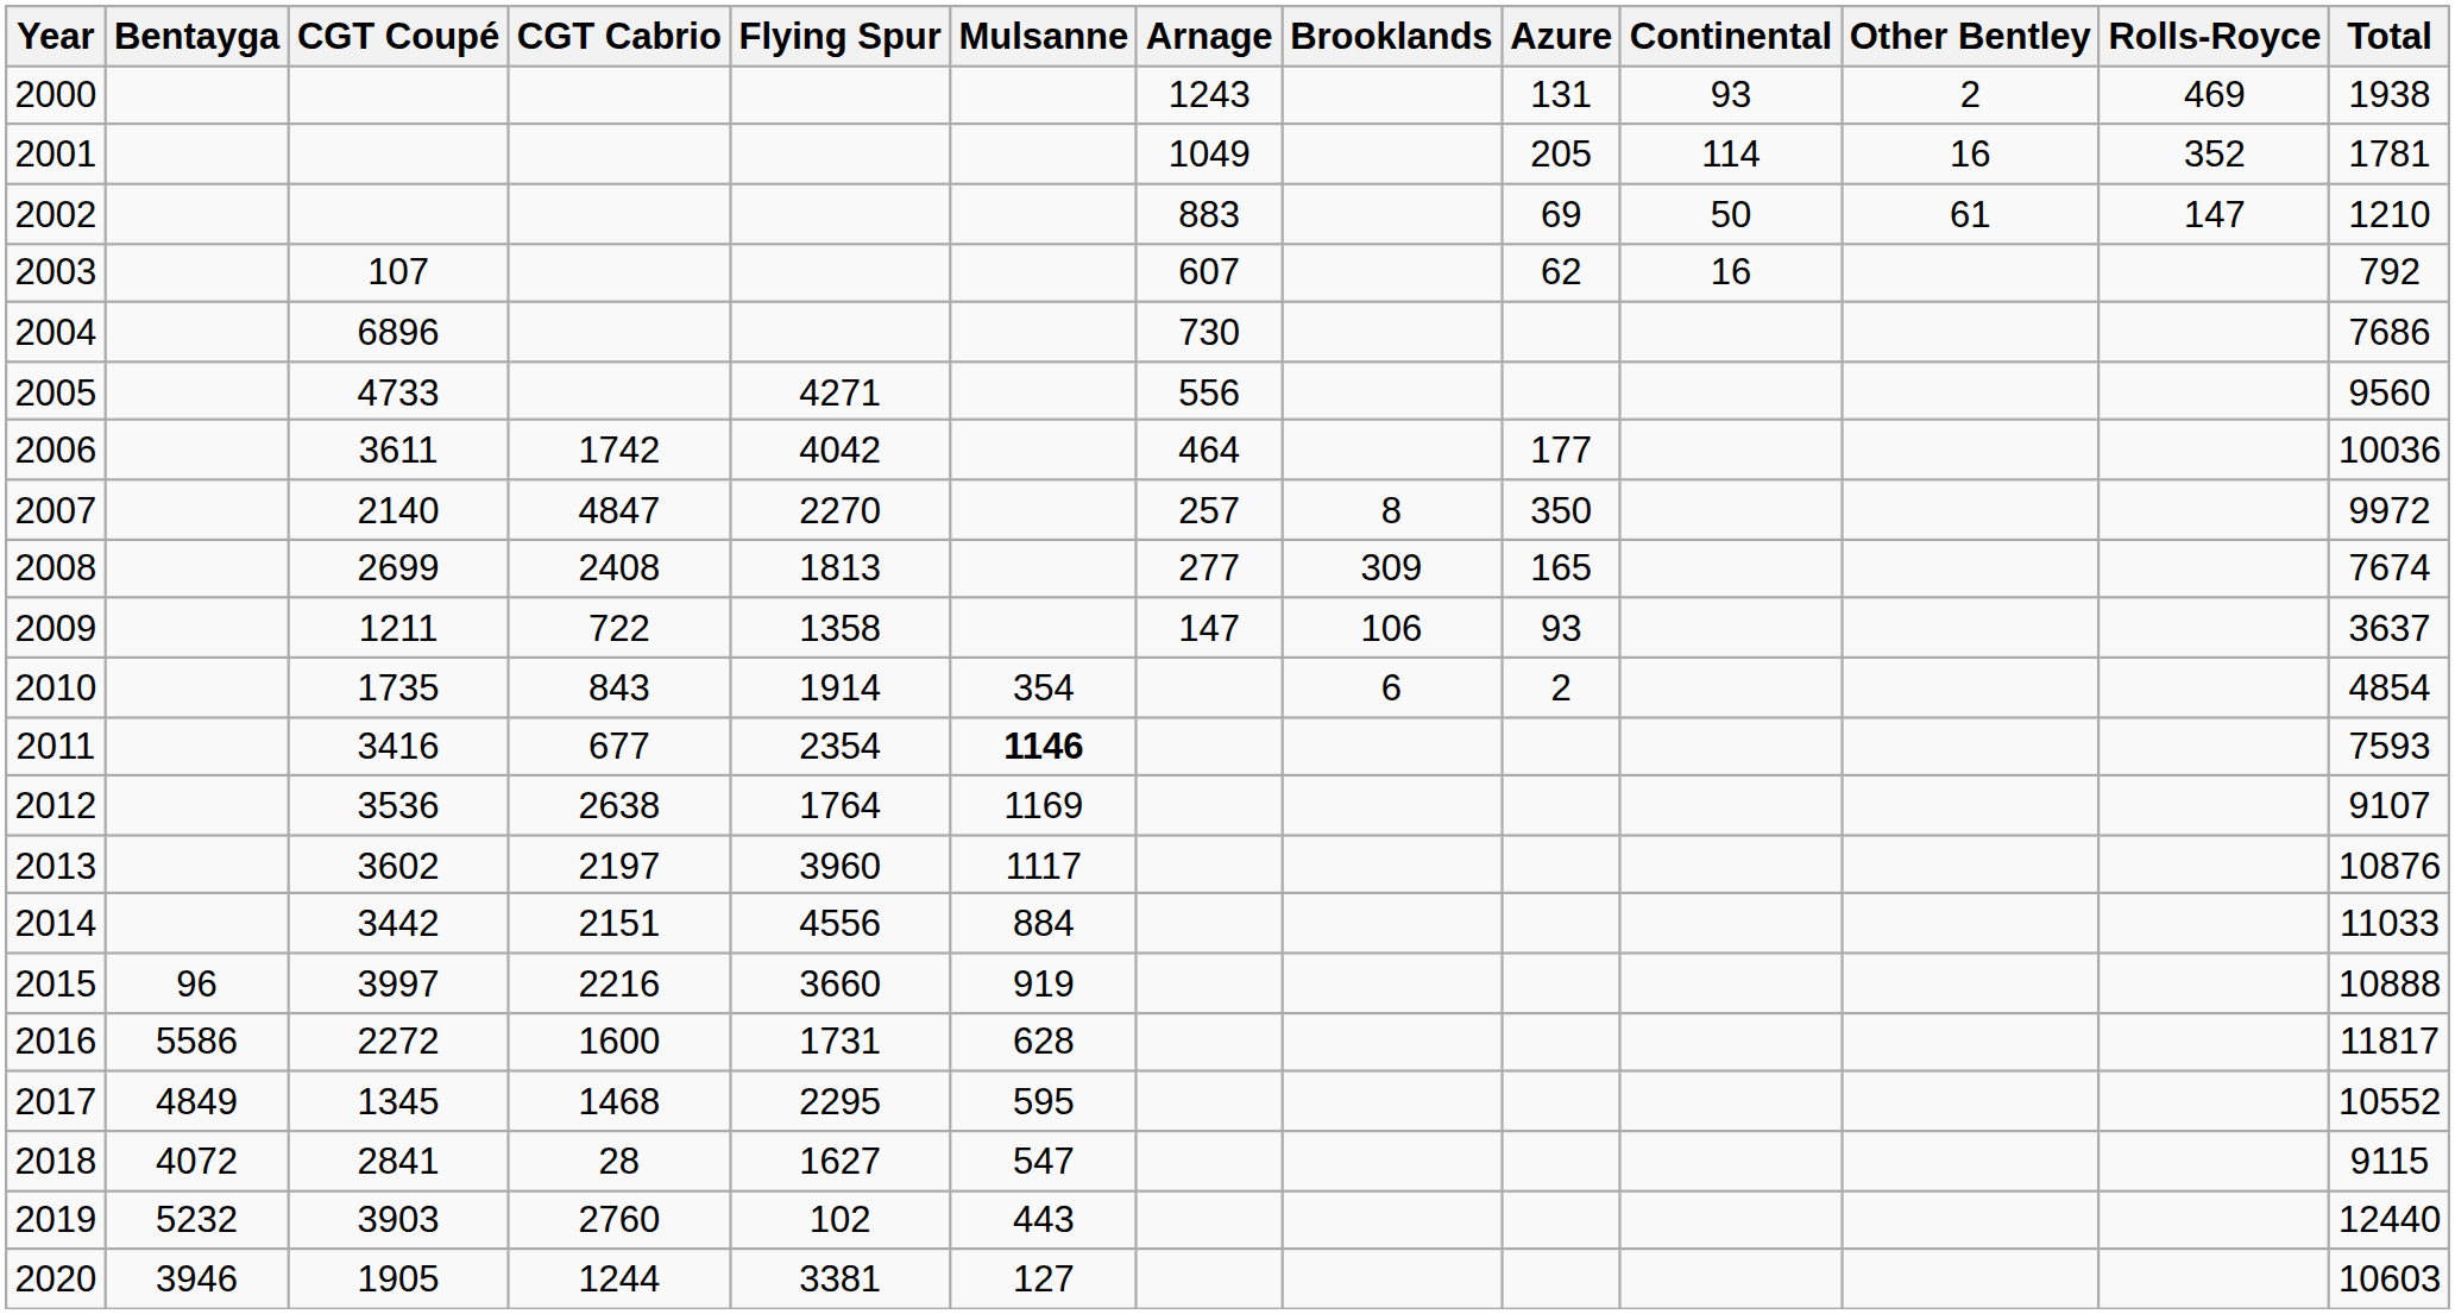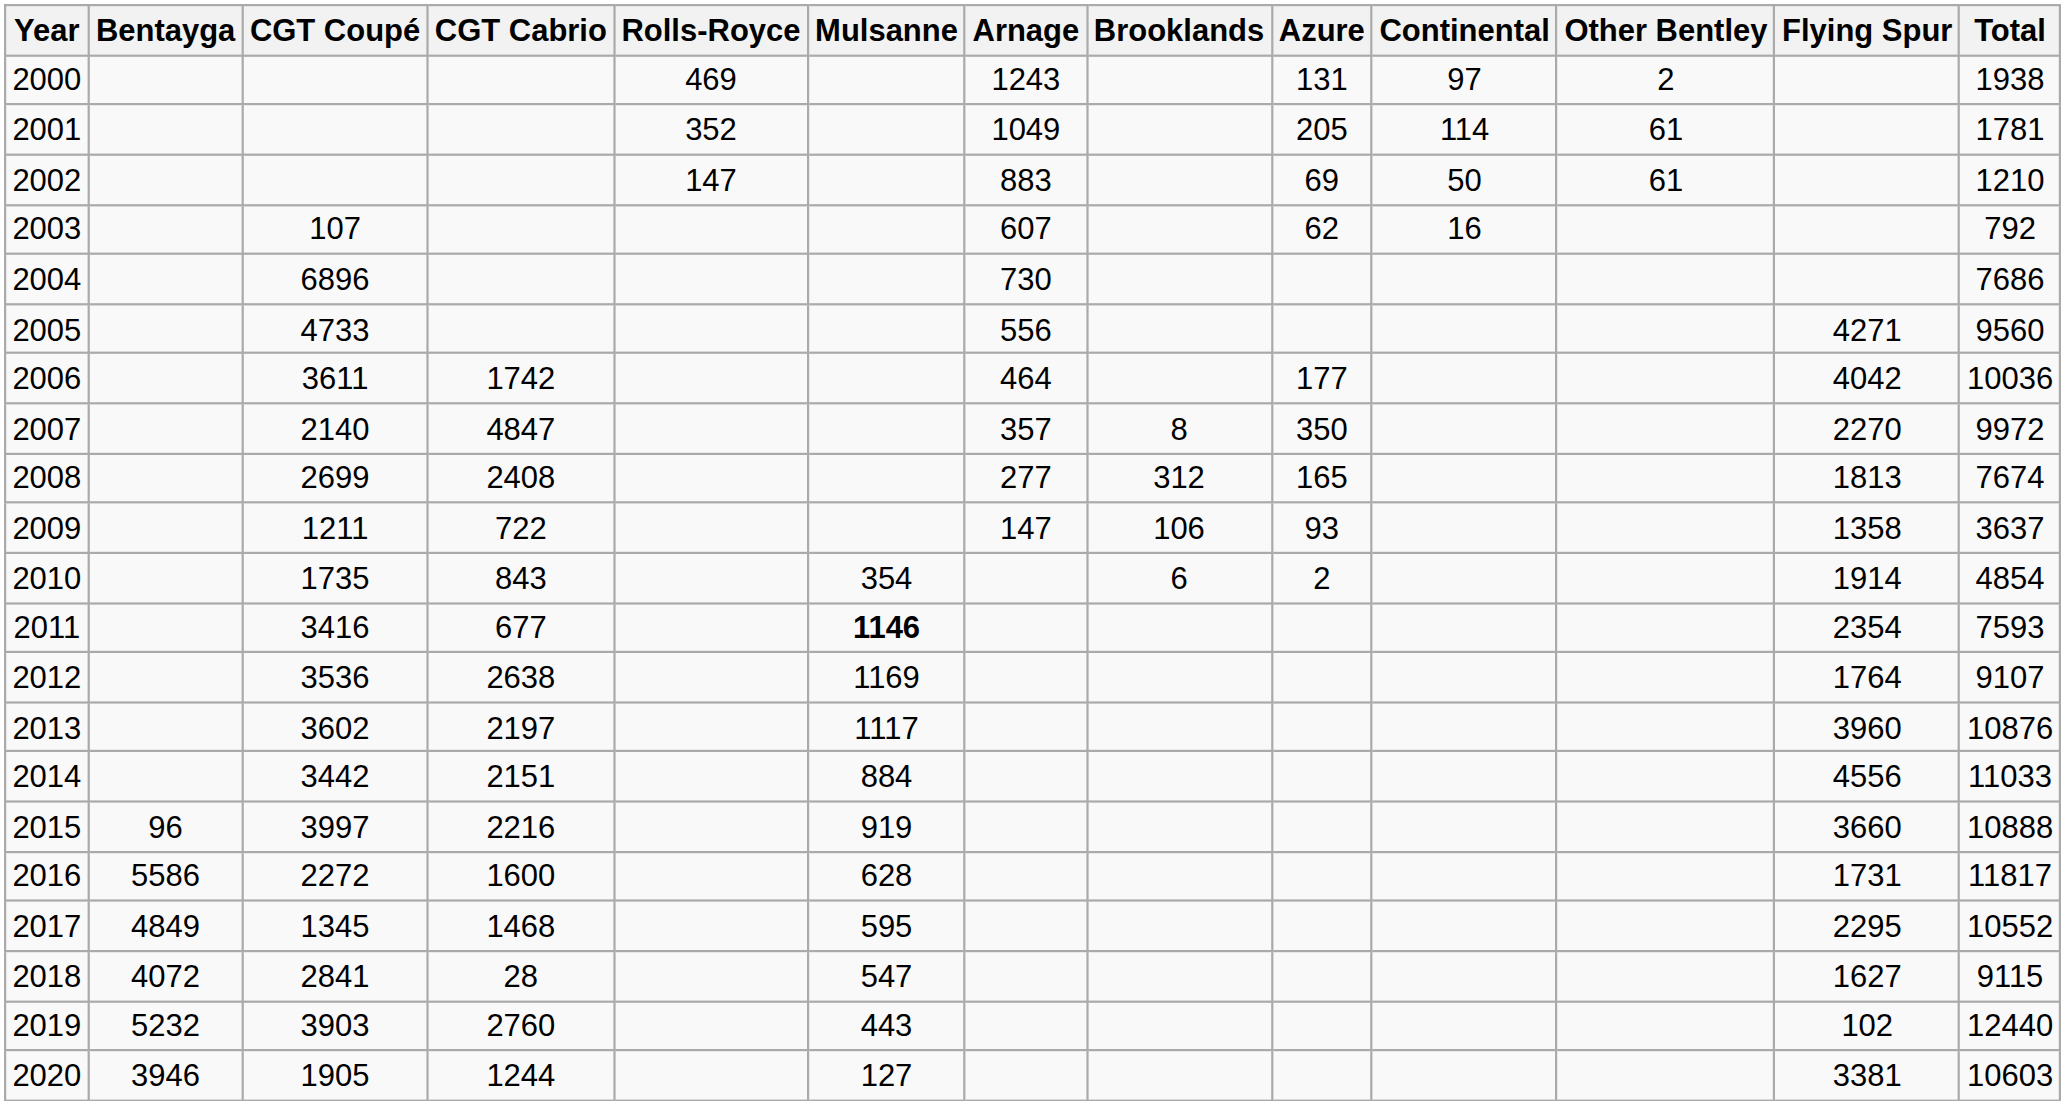columns swapped: Flying Spur <-> Rolls-Royce
2000 | Continental: 93 -> 97
2001 | Other Bentley: 16 -> 61
2007 | Arnage: 257 -> 357
2008 | Brooklands: 309 -> 312
